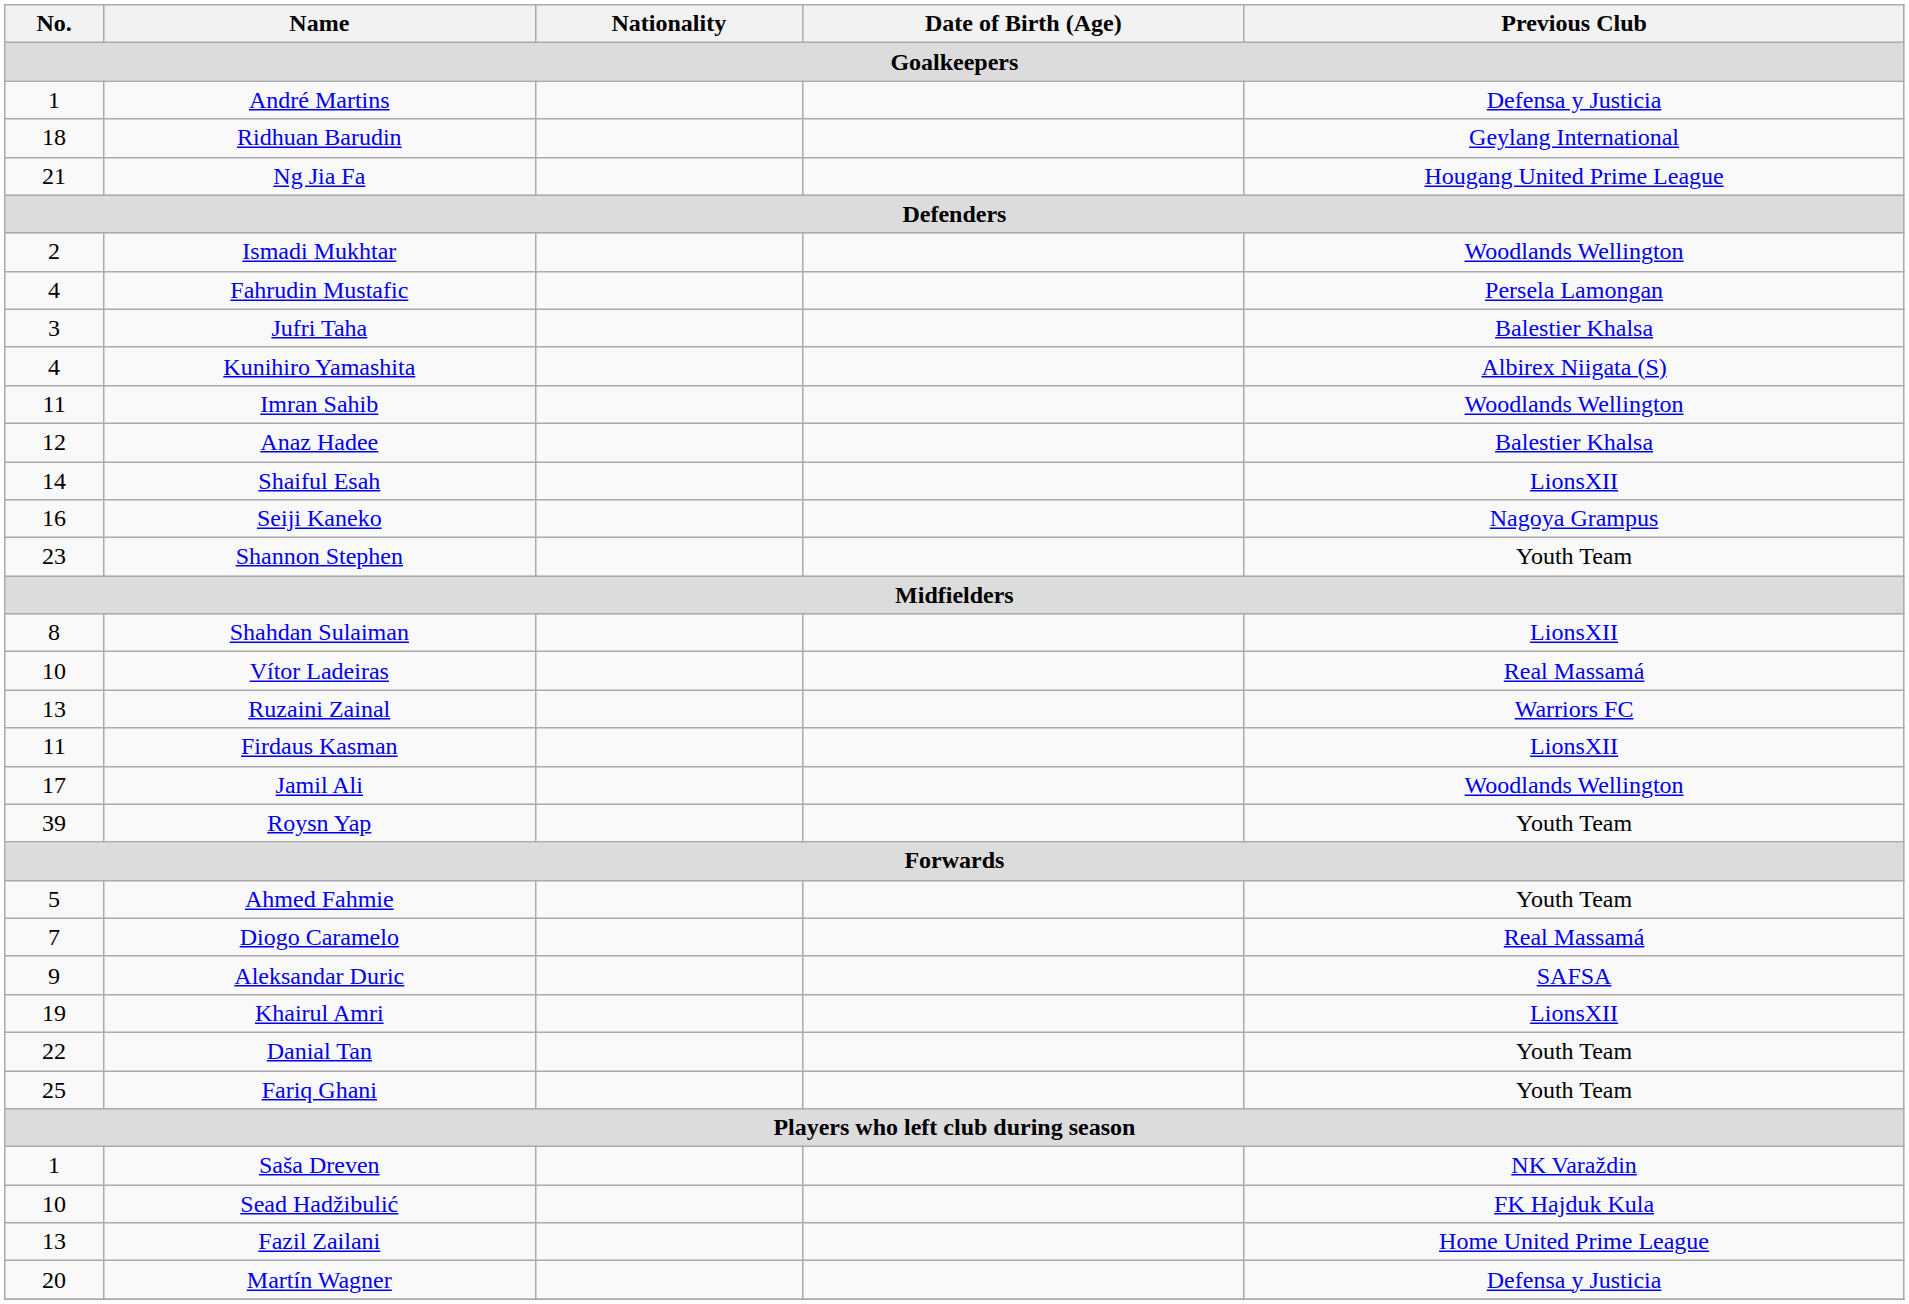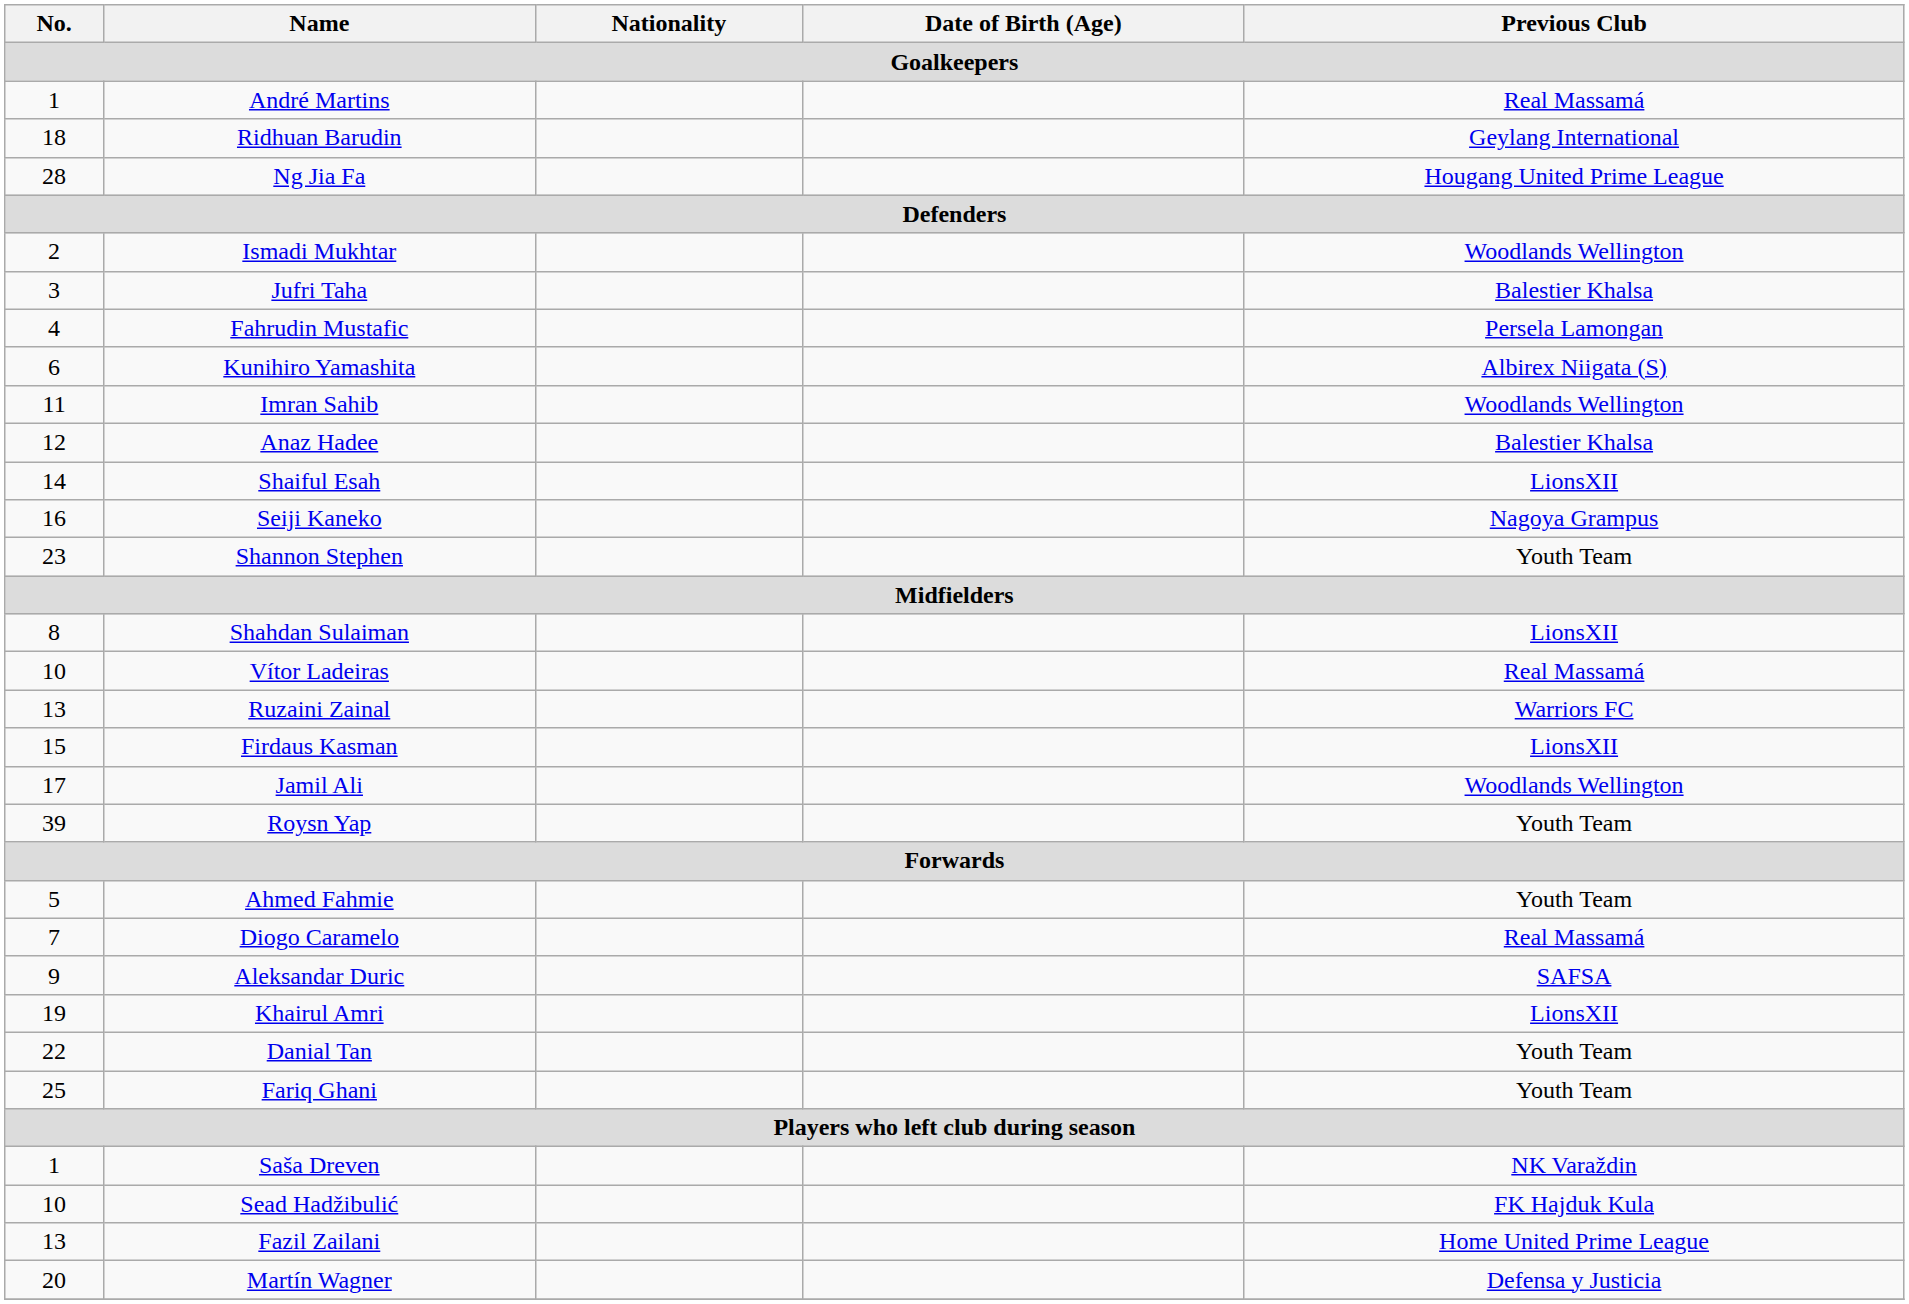André Martins | Previous Club: Defensa y Justicia -> Real Massamá
Ng Jia Fa | No.: 21 -> 28
rows swapped: Jufri Taha <-> Fahrudin Mustafic
Kunihiro Yamashita | No.: 4 -> 6
Firdaus Kasman | No.: 11 -> 15
